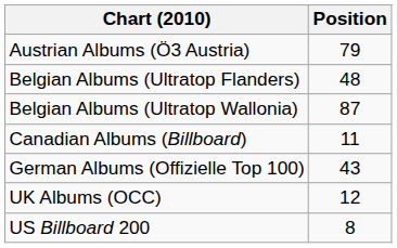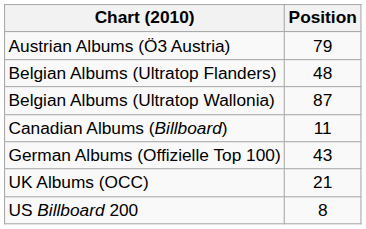UK Albums (OCC) | Position: 12 -> 21
